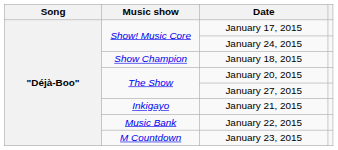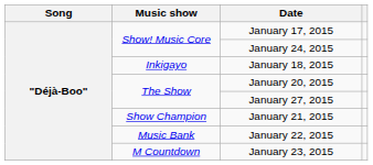January 18, 2015 | Music show: Show Champion -> Inkigayo
January 21, 2015 | Music show: Inkigayo -> Show Champion
